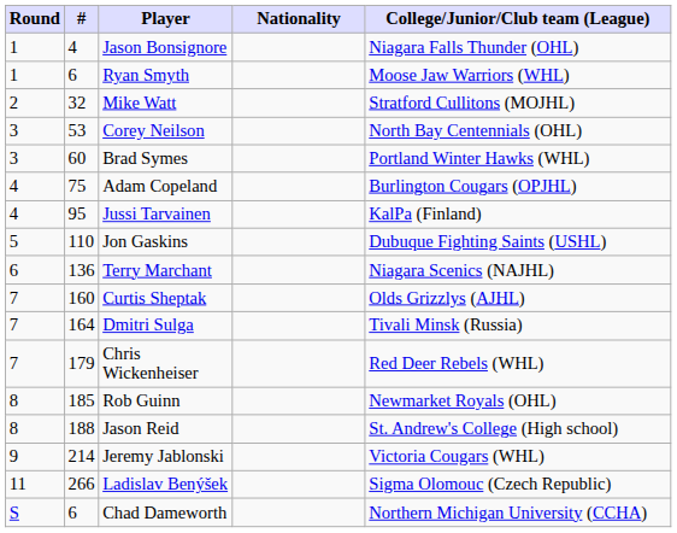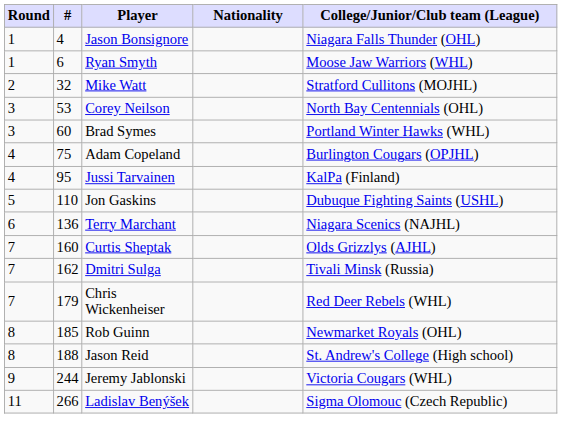Dmitri Sulga | #: 164 -> 162
Jeremy Jablonski | #: 214 -> 244
- row: S | 6 | Chad Dameworth | Northern Michigan University (CCHA)
